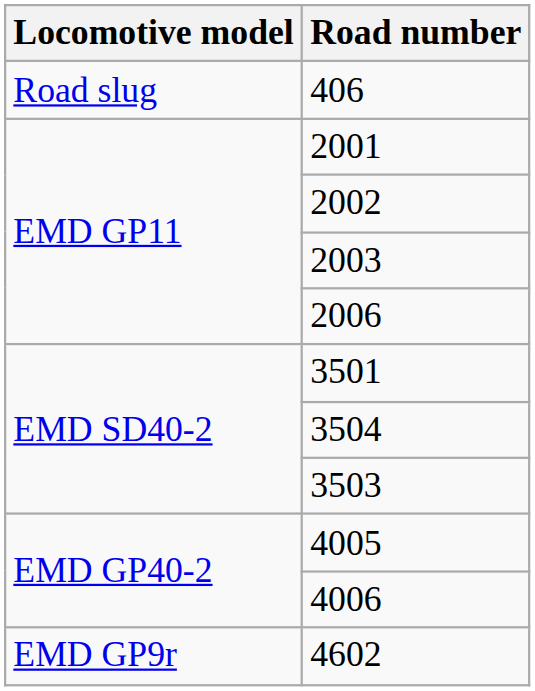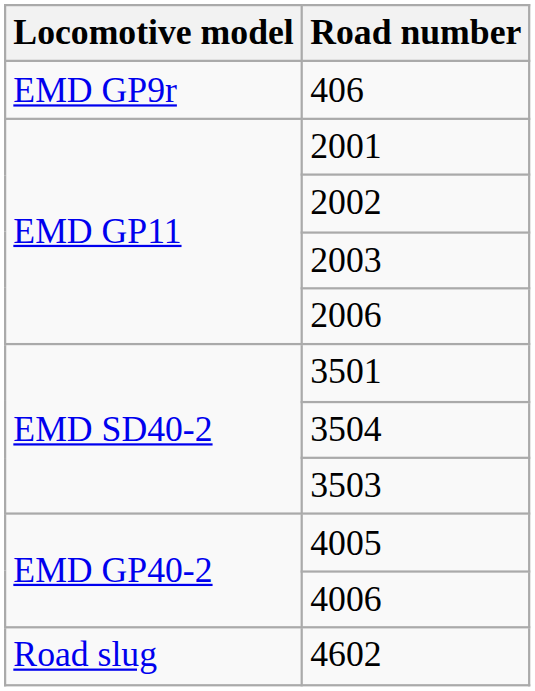406 | Locomotive model: Road slug -> EMD GP9r
4602 | Locomotive model: EMD GP9r -> Road slug
